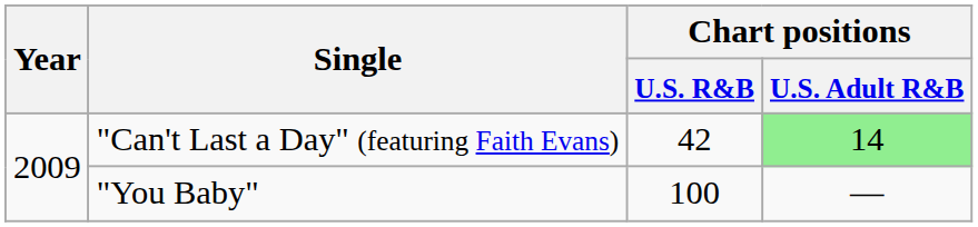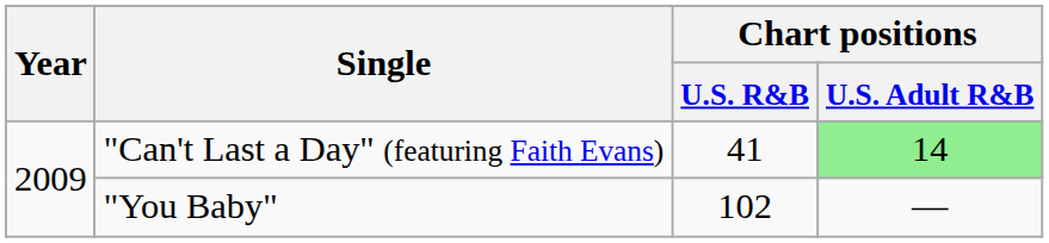"Can't Last a Day" (featuring Faith Evans) | Chart positions / U.S. R&B: 42 -> 41
"You Baby" | Chart positions / U.S. R&B: 100 -> 102
